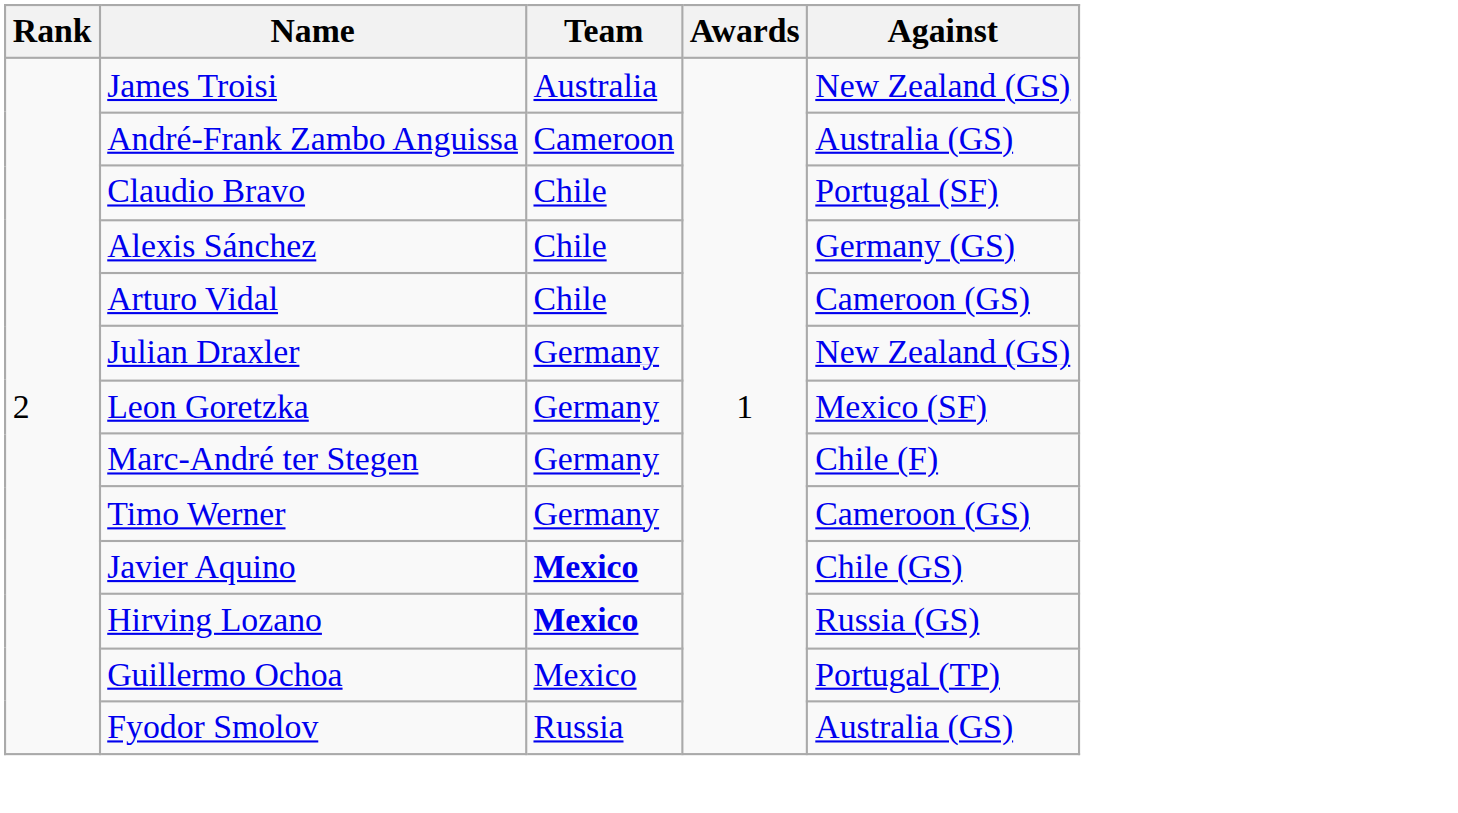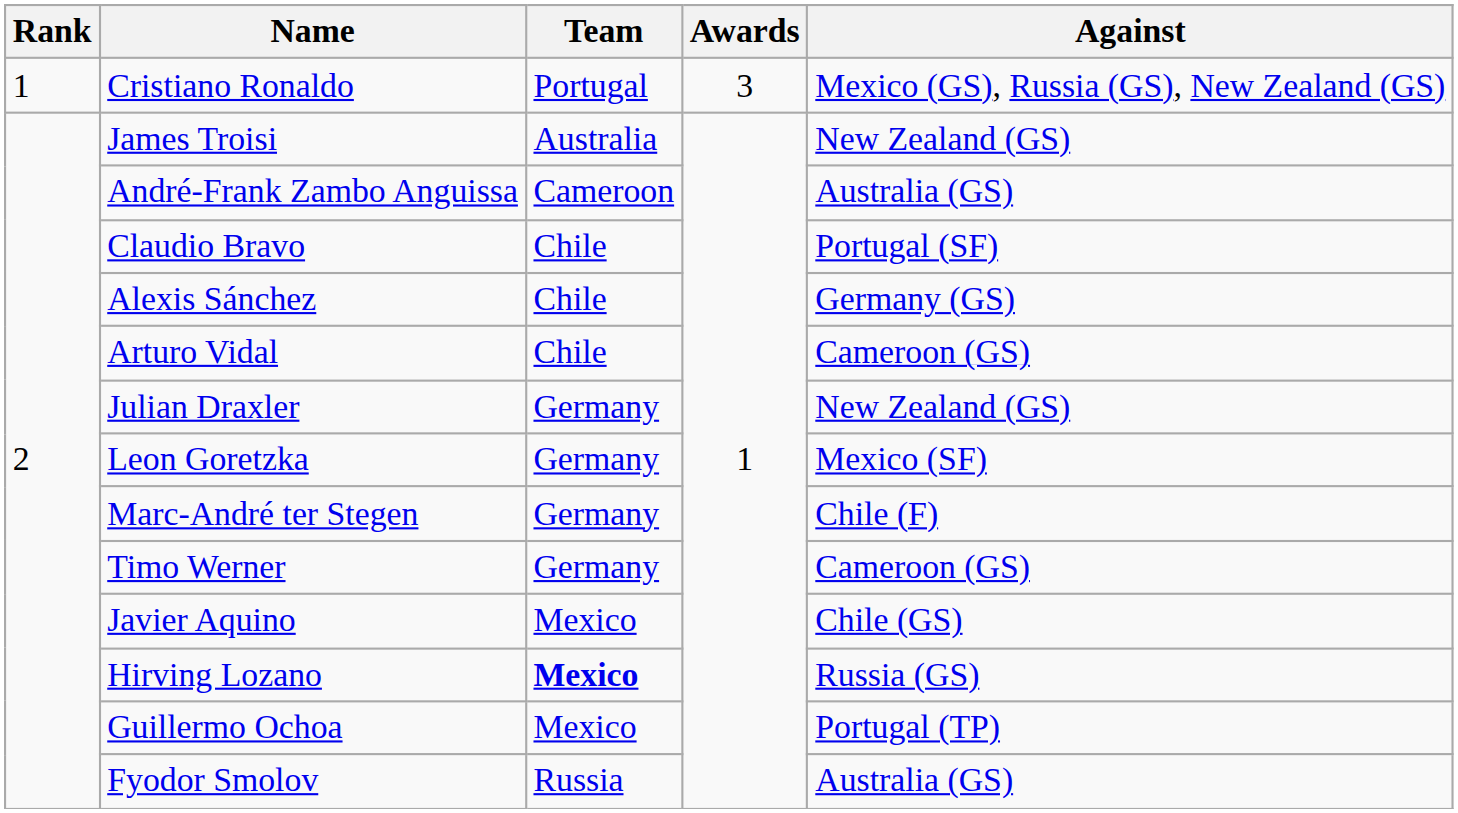+ row: 1 | Cristiano Ronaldo | Portugal | 3 | Mexico (GS), Russia (GS), New Zealand (GS)
Javier Aquino | Team: bold -> normal
